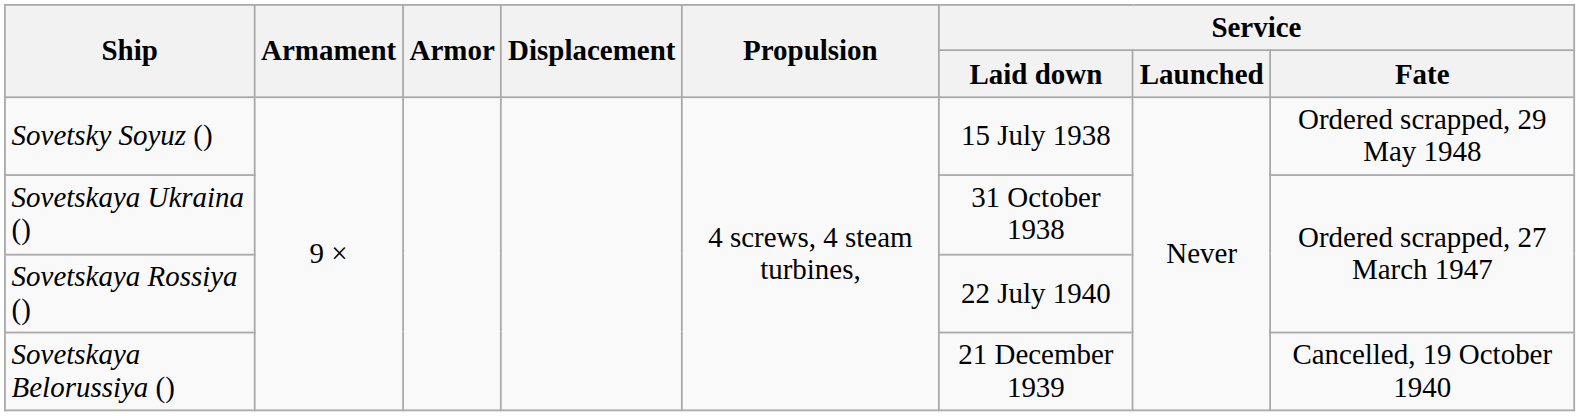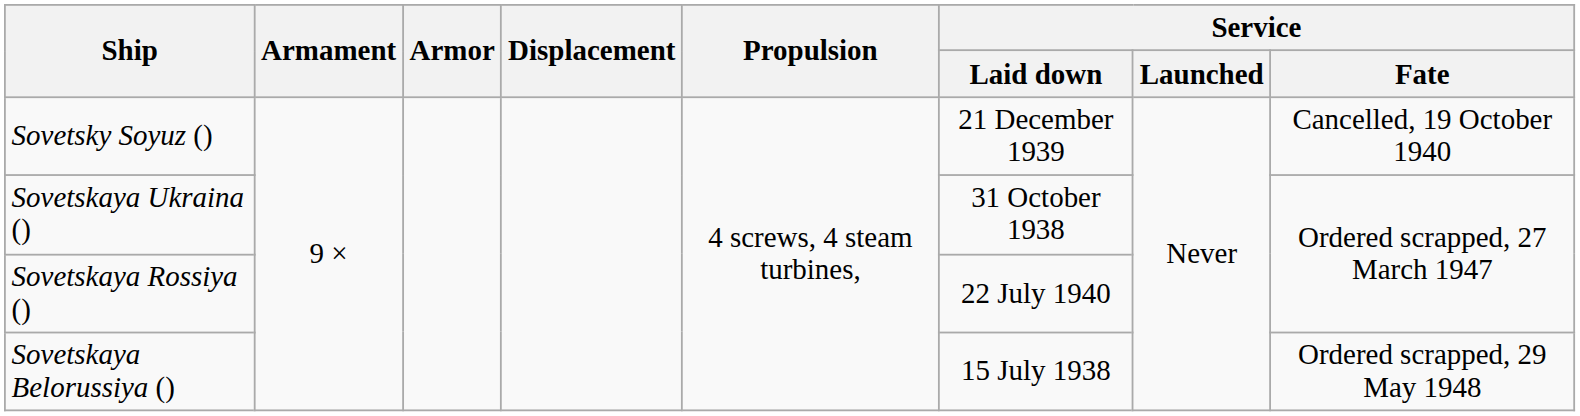Sovetsky Soyuz () | Service / Laid down: 15 July 1938 -> 21 December 1939
Sovetsky Soyuz () | Service / Fate: Ordered scrapped, 29 May 1948 -> Cancelled, 19 October 1940
Sovetskaya Belorussiya () | Service / Laid down: 21 December 1939 -> 15 July 1938
Sovetskaya Belorussiya () | Service / Fate: Cancelled, 19 October 1940 -> Ordered scrapped, 29 May 1948
